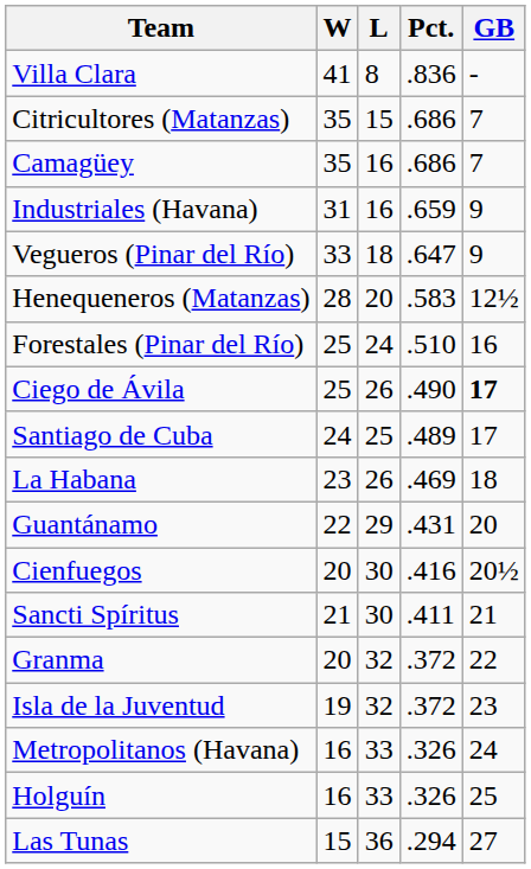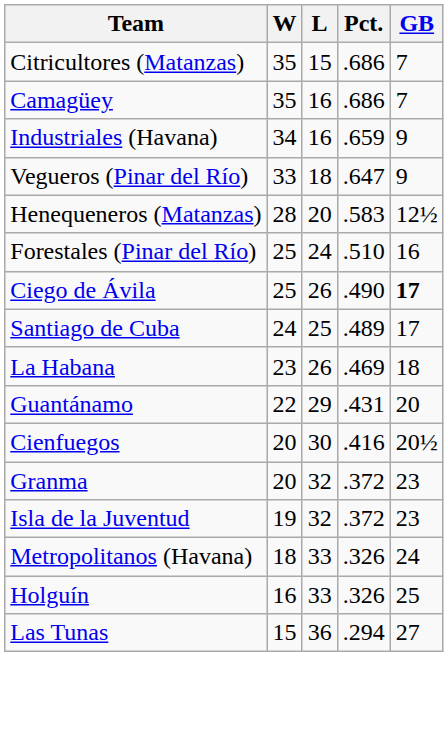- row: Villa Clara | 41 | 8 | .836 | -
Industriales (Havana) | W: 31 -> 34
- row: Sancti Spíritus | 21 | 30 | .411 | 21
Granma | GB: 22 -> 23
Metropolitanos (Havana) | W: 16 -> 18
